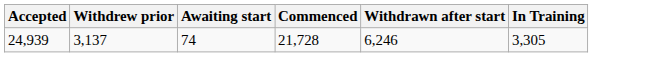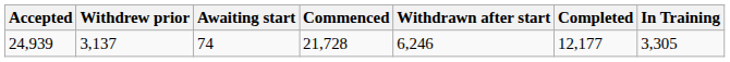+ column: Completed | 12,177
